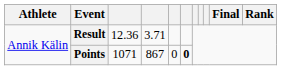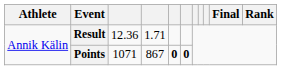Result | column 4: 3.71 -> 1.71
Points | column 5: normal -> bold
